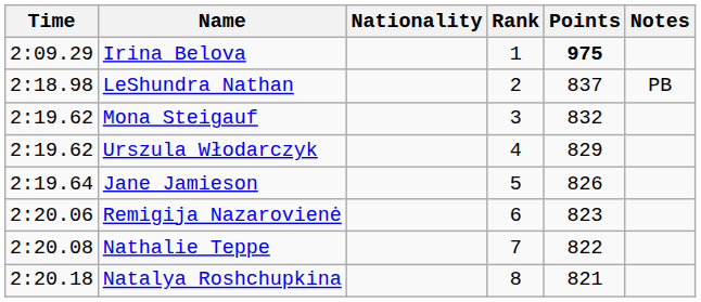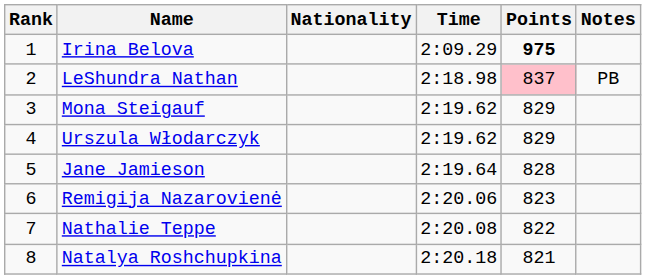columns swapped: Rank <-> Time
LeShundra Nathan | Points: no background -> pink background
Mona Steigauf | Points: 832 -> 829
Jane Jamieson | Points: 826 -> 828
